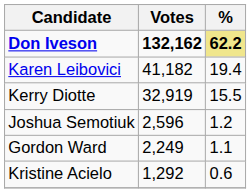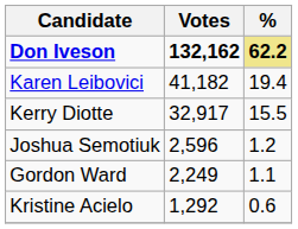Kerry Diotte | Votes: 32,919 -> 32,917
